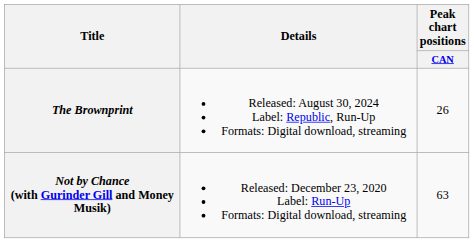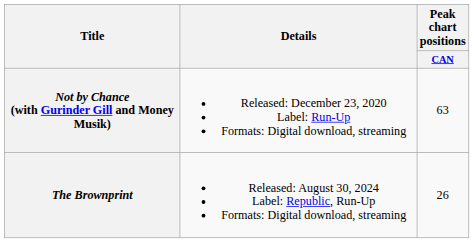rows swapped: Not by Chance (with Gurinder Gill and Money Musik) <-> The Brownprint
